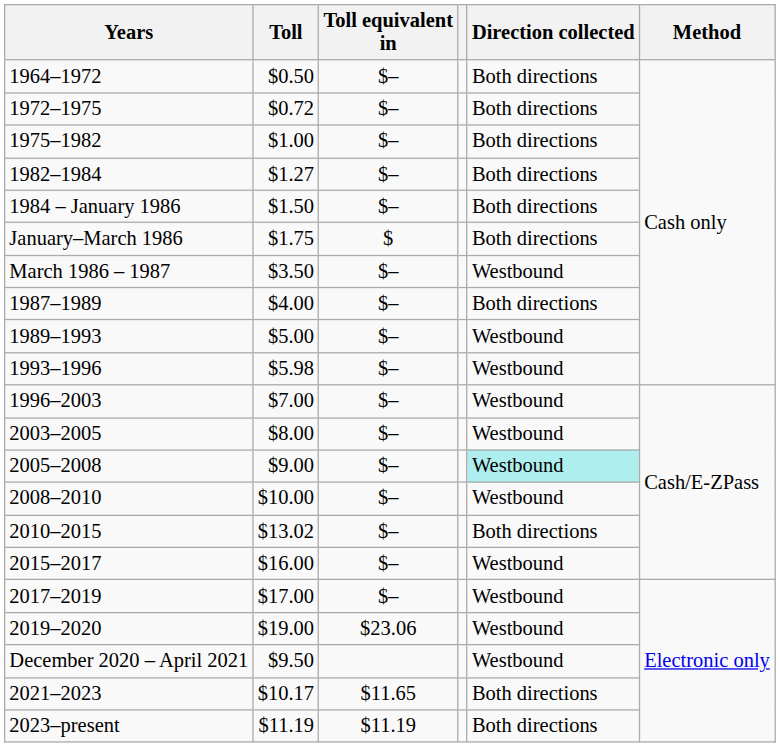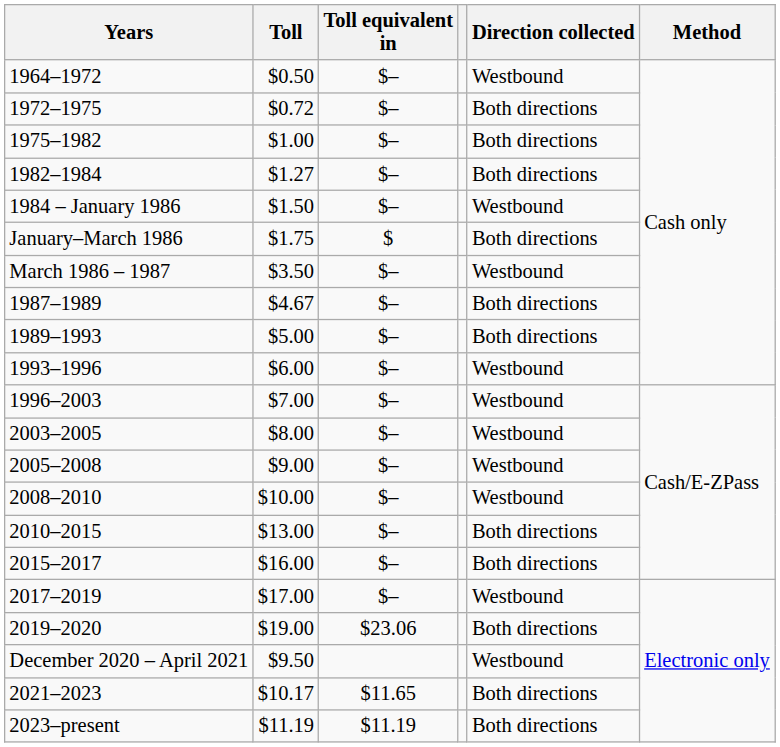1964–1972 | Direction collected: Both directions -> Westbound
1984 – January 1986 | Direction collected: Both directions -> Westbound
1987–1989 | Toll: $4.00 -> $4.67
1989–1993 | Direction collected: Westbound -> Both directions
1993–1996 | Toll: $5.98 -> $6.00
2005–2008 | Direction collected: paleturquoise background -> no background
2010–2015 | Toll: $13.02 -> $13.00
2015–2017 | Direction collected: Westbound -> Both directions
2019–2020 | Direction collected: Westbound -> Both directions
